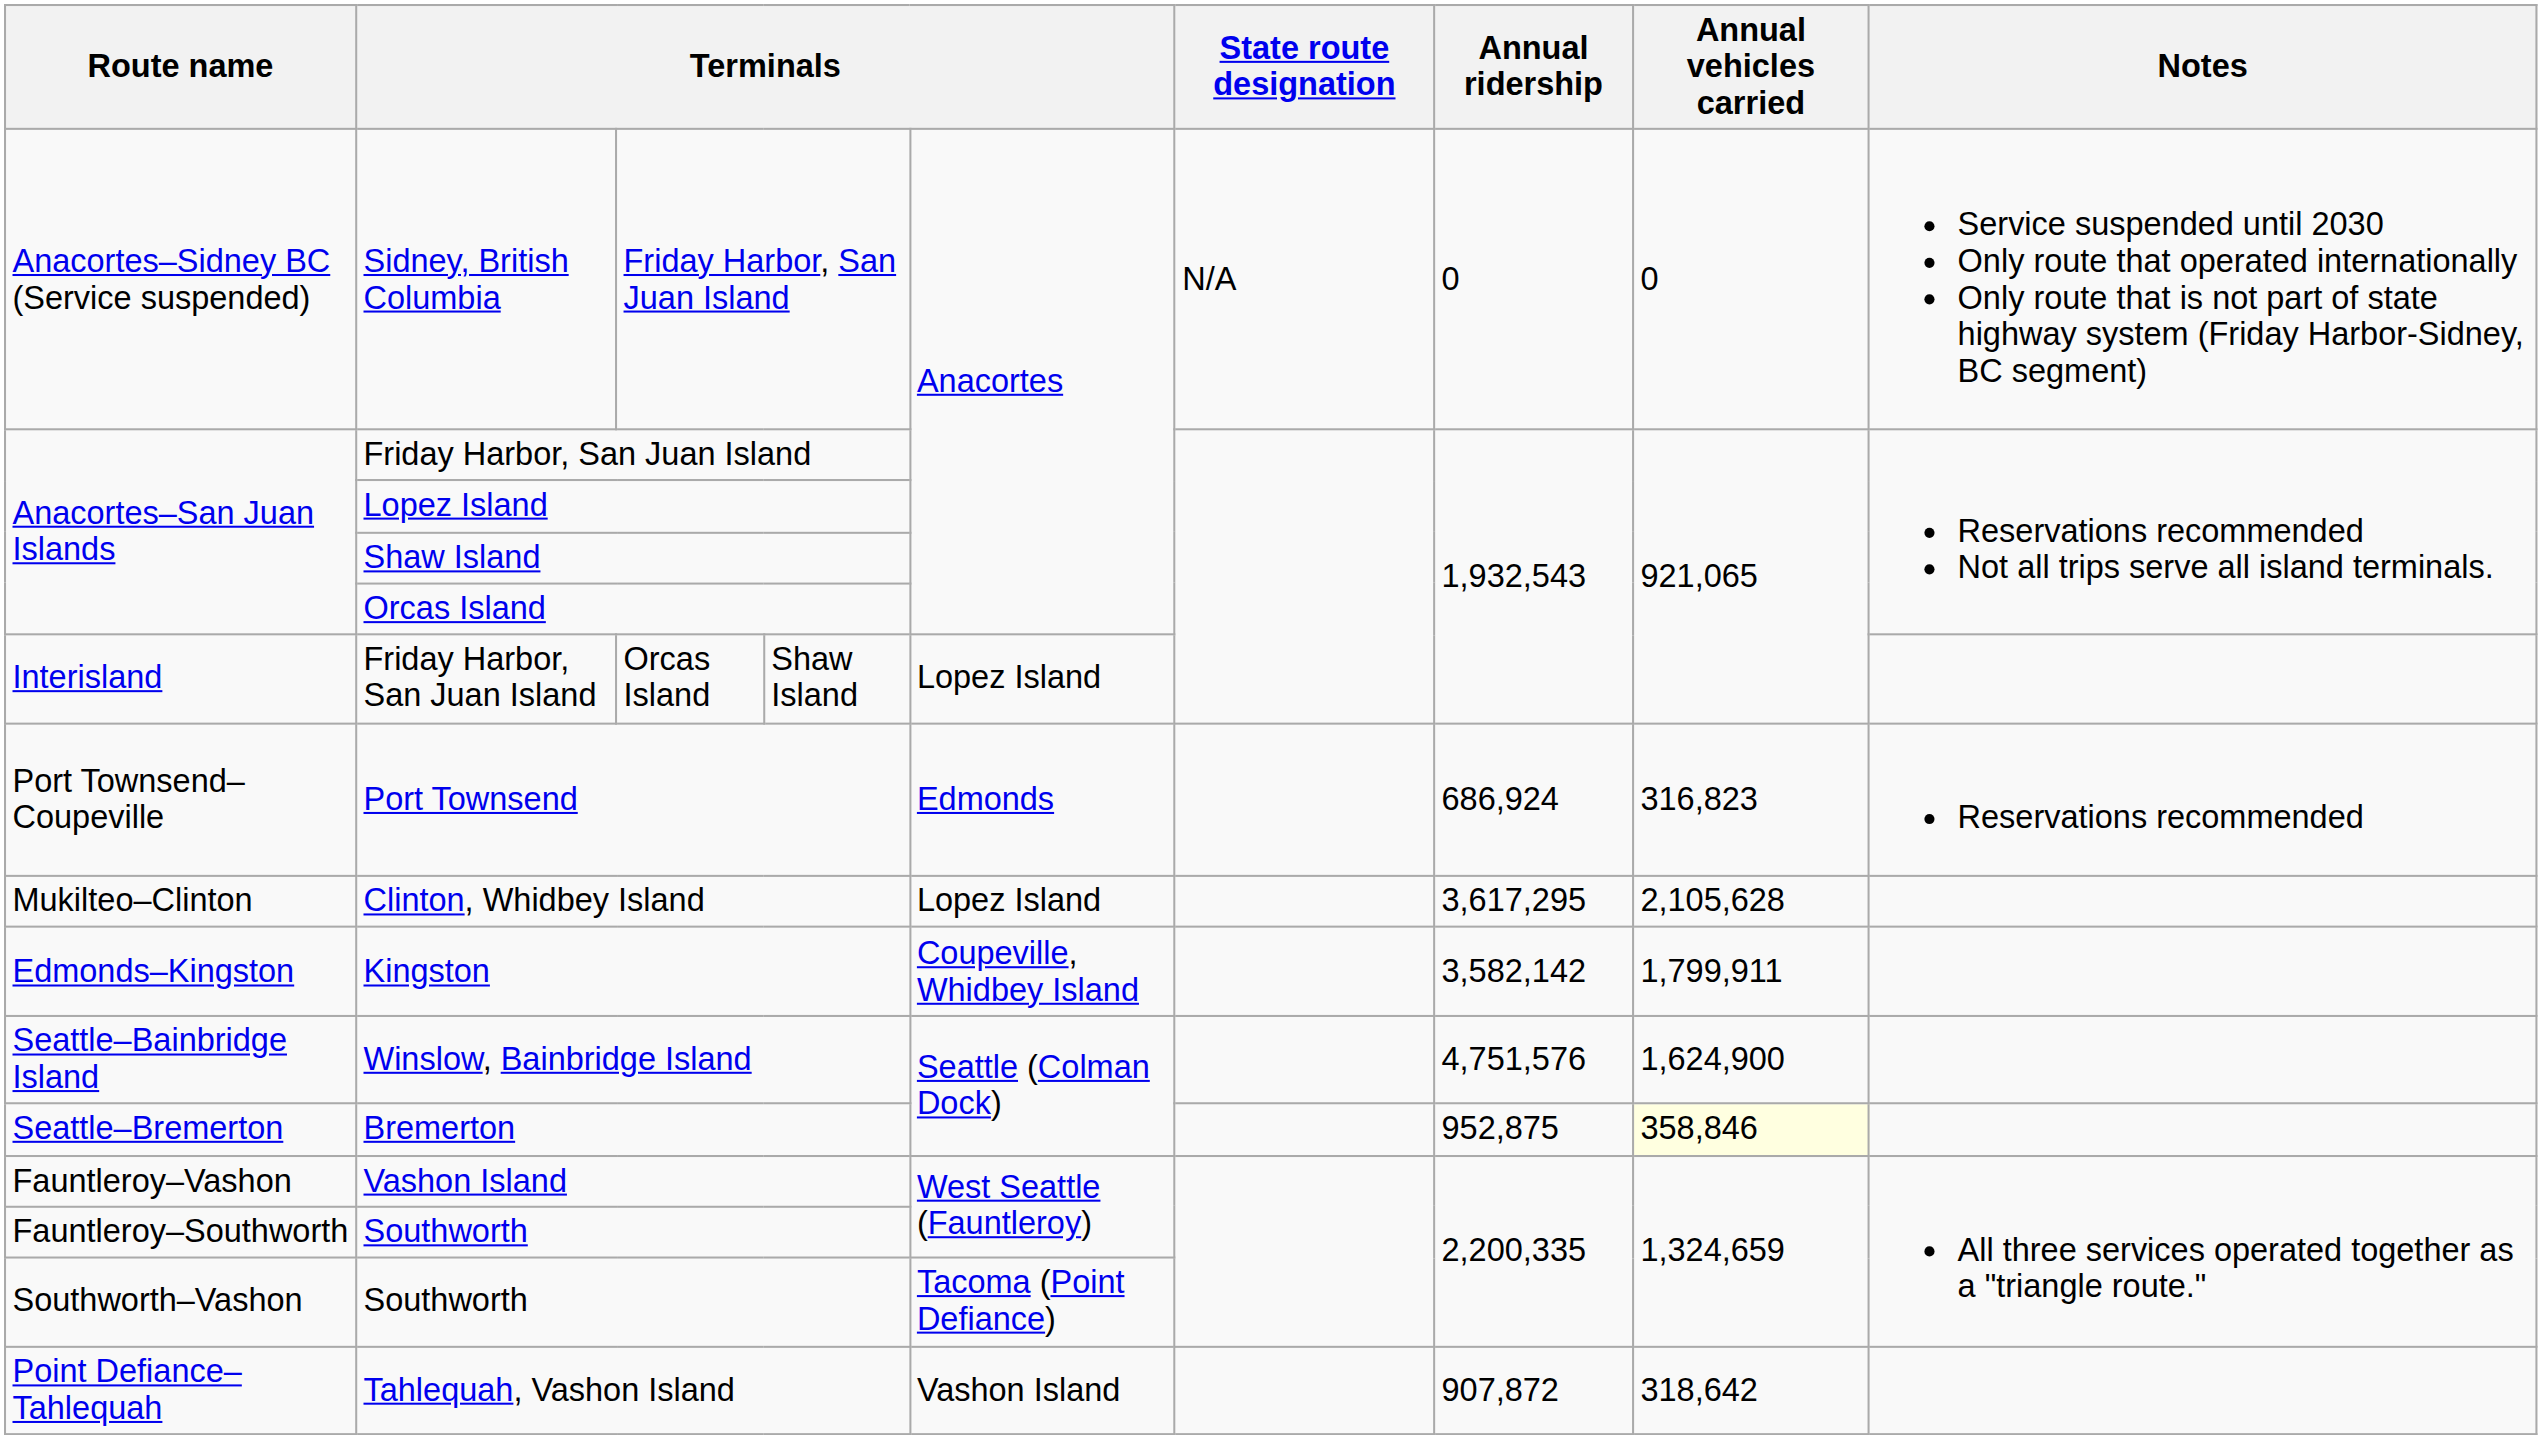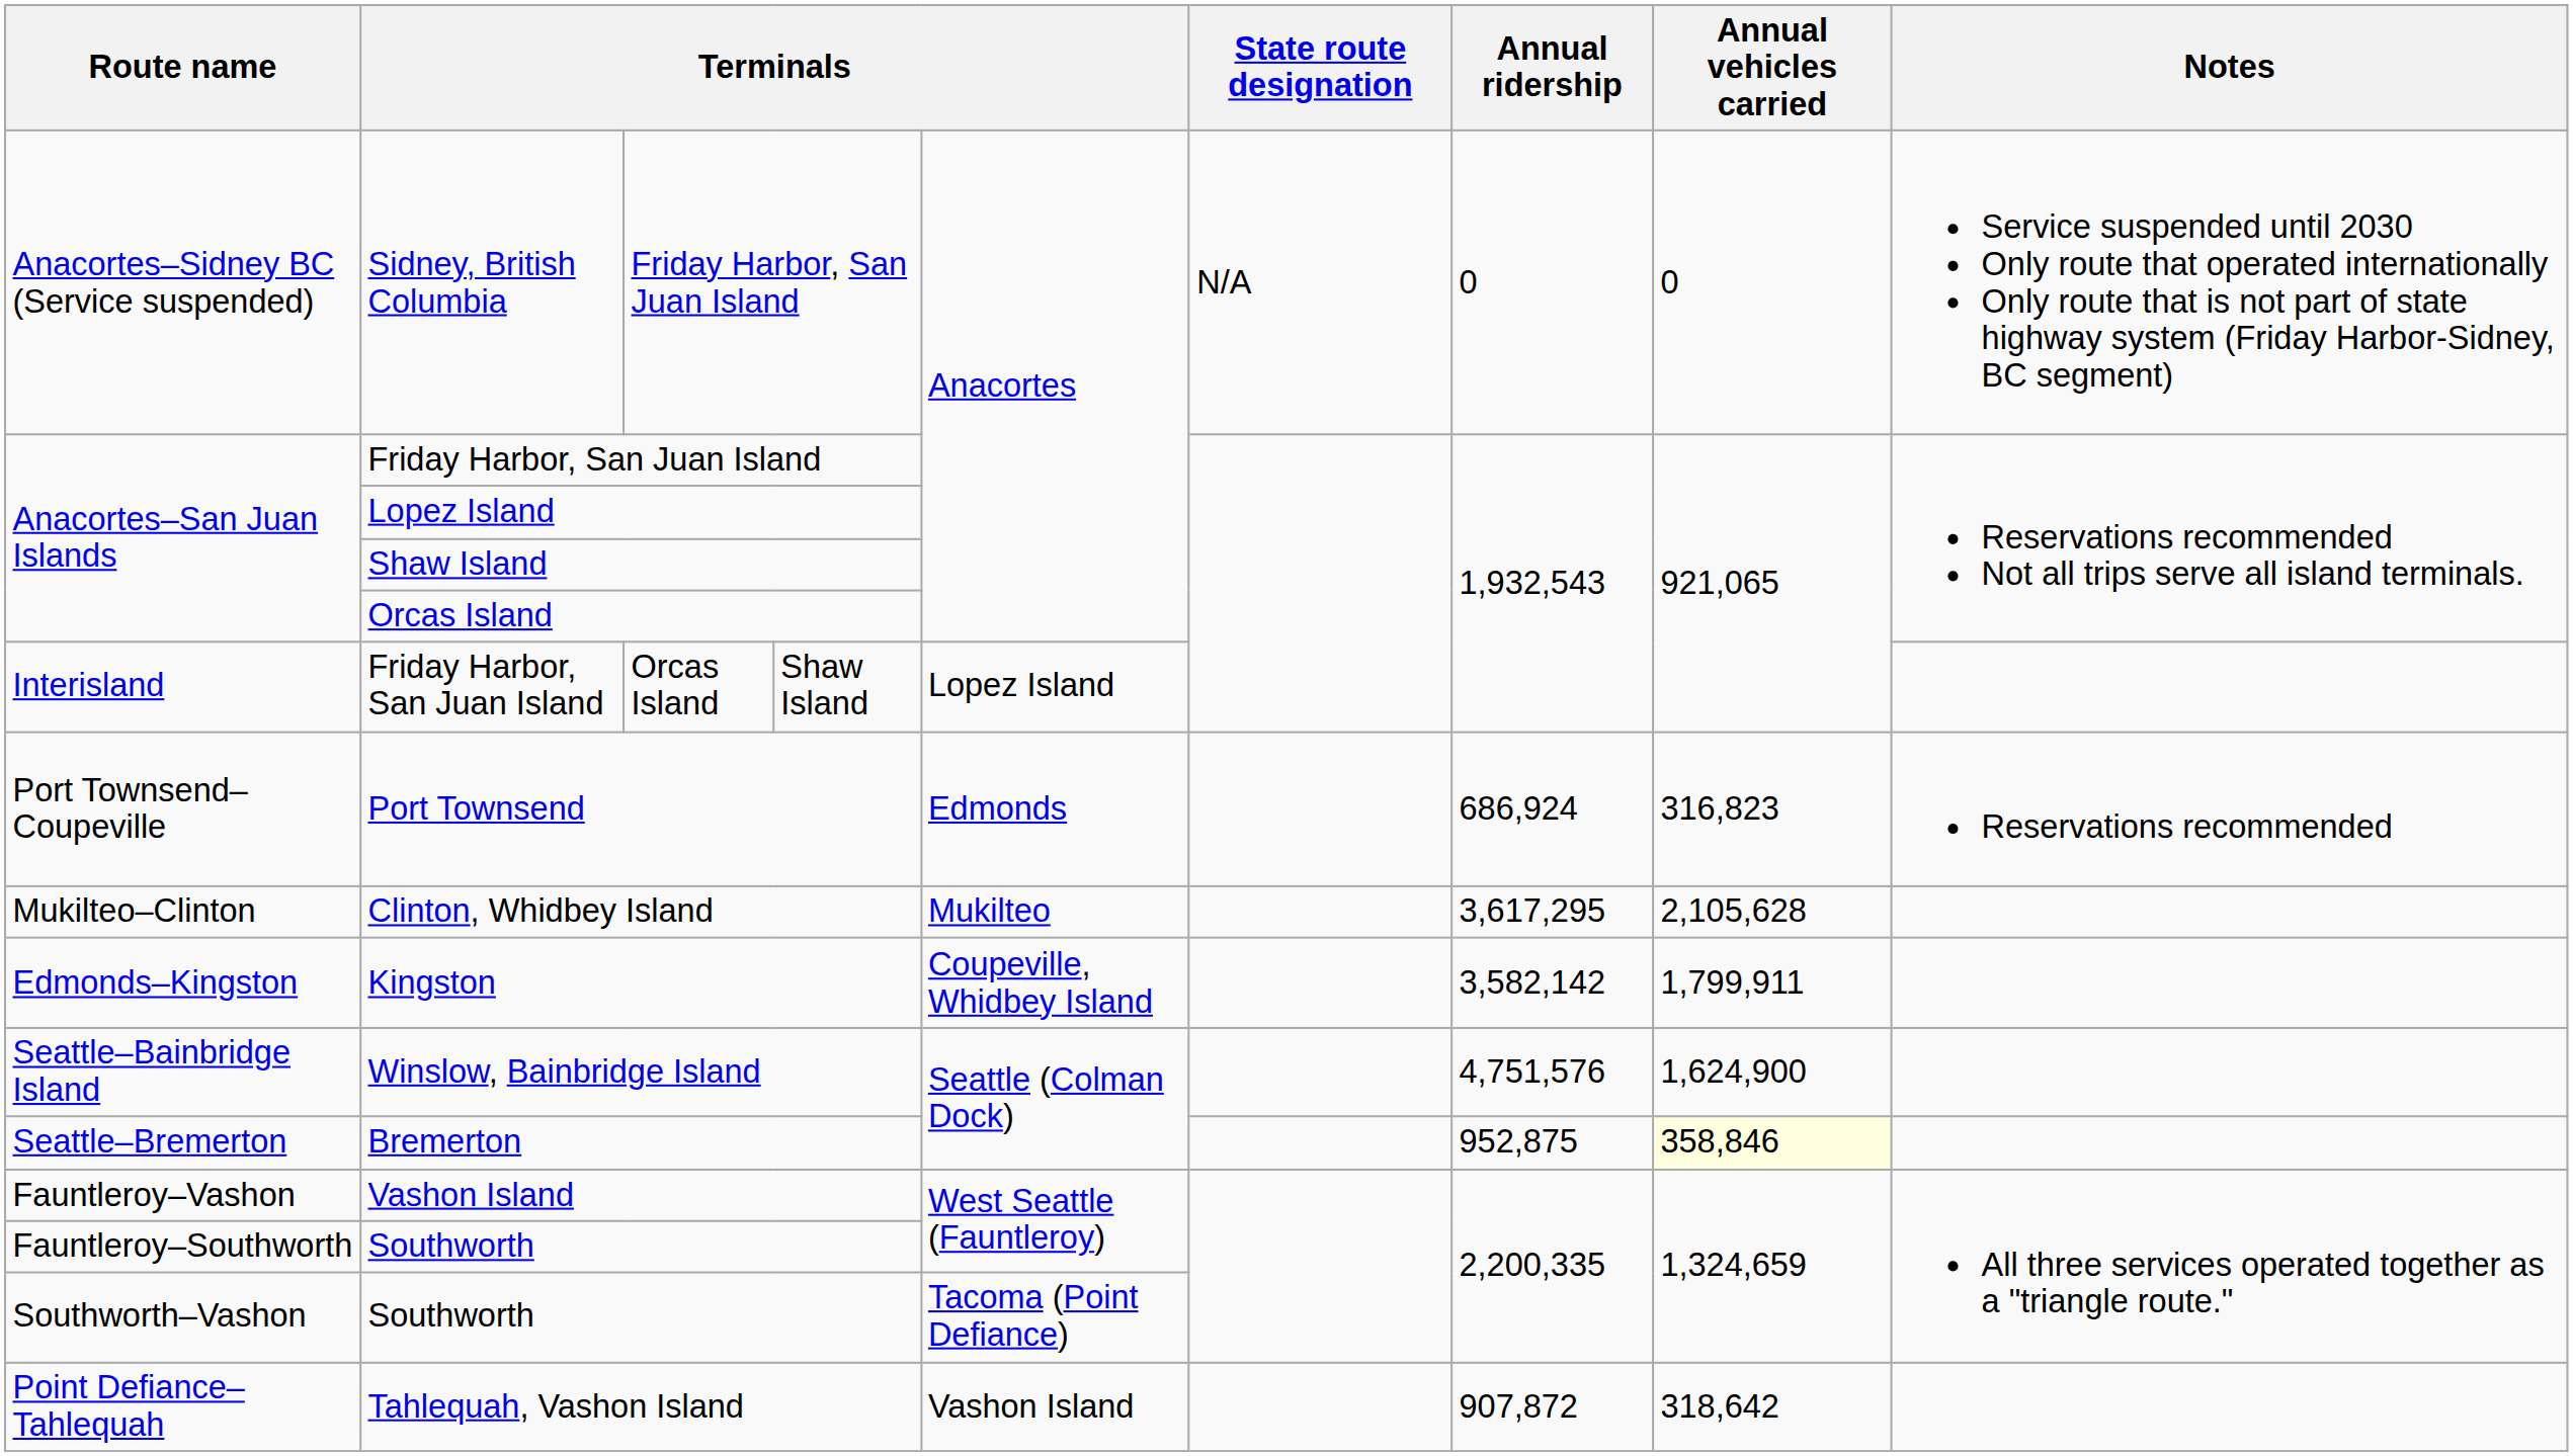Clinton, Whidbey Island | column 5: Lopez Island -> Mukilteo
